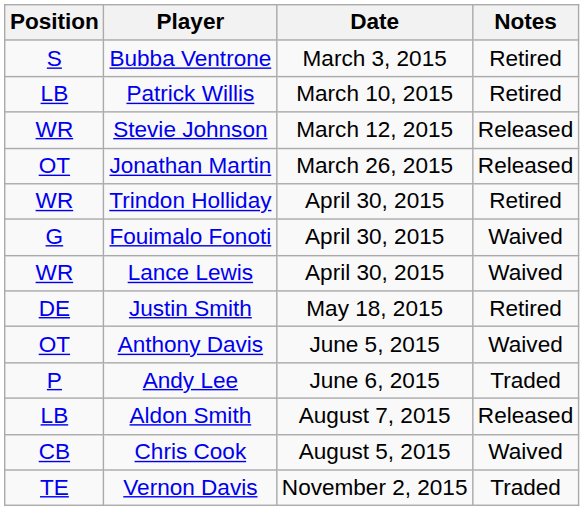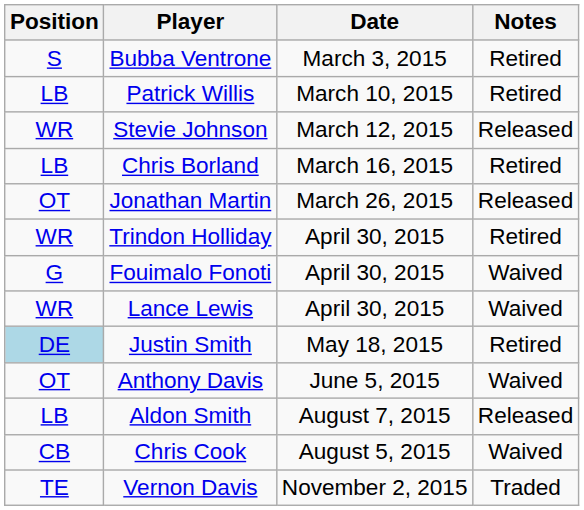+ row: LB | Chris Borland | March 16, 2015 | Retired
Justin Smith | Position: no background -> lightblue background
- row: P | Andy Lee | June 6, 2015 | Traded
